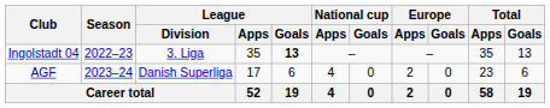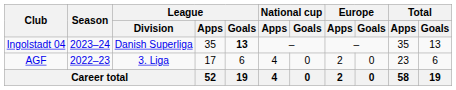Ingolstadt 04 | Season: 2022–23 -> 2023–24
Ingolstadt 04 | League / Division: 3. Liga -> Danish Superliga
AGF | Season: 2023–24 -> 2022–23
AGF | League / Division: Danish Superliga -> 3. Liga
